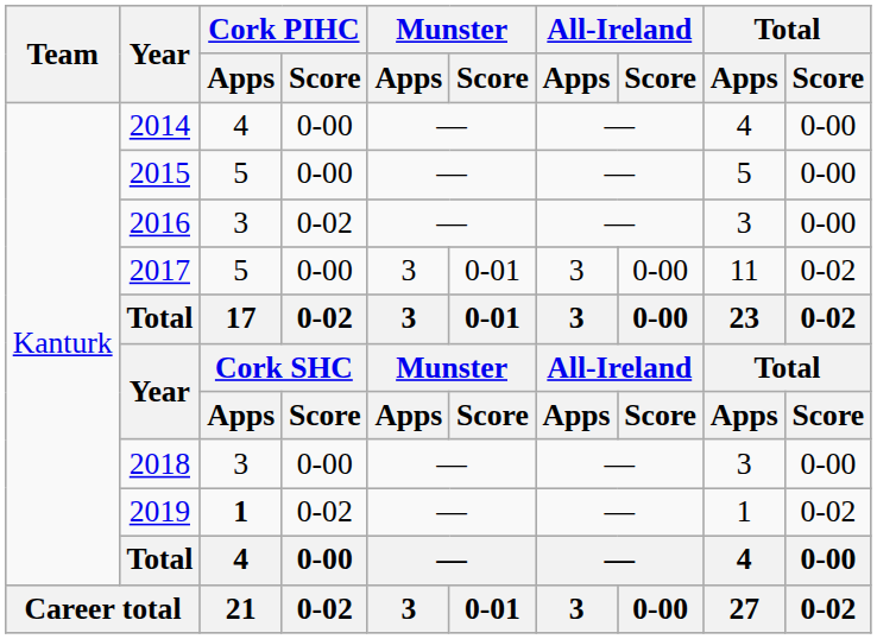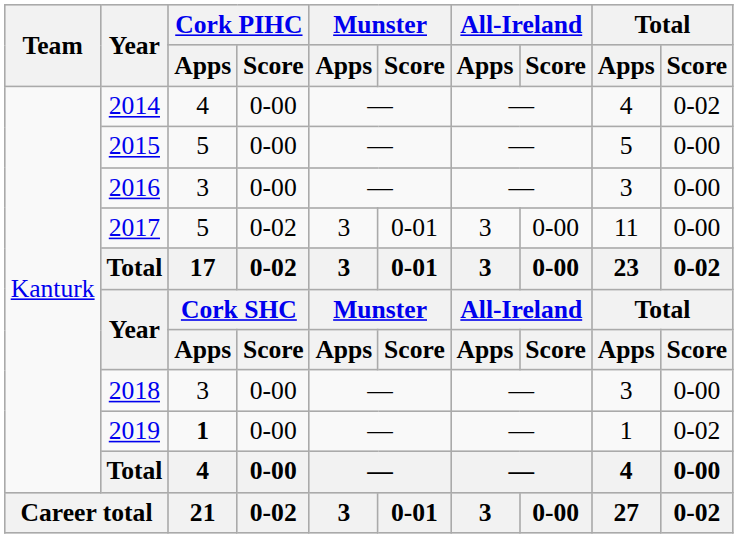2014 | Total / Score: 0-00 -> 0-02
2016 | Cork PIHC / Score: 0-02 -> 0-00
2017 | Cork PIHC / Score: 0-00 -> 0-02
2017 | Total / Score: 0-02 -> 0-00
2019 | Cork PIHC / Score: 0-02 -> 0-00
